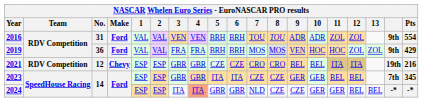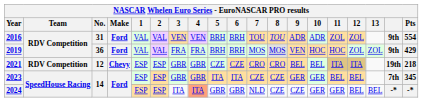2021 | Pts: 216 -> 218
